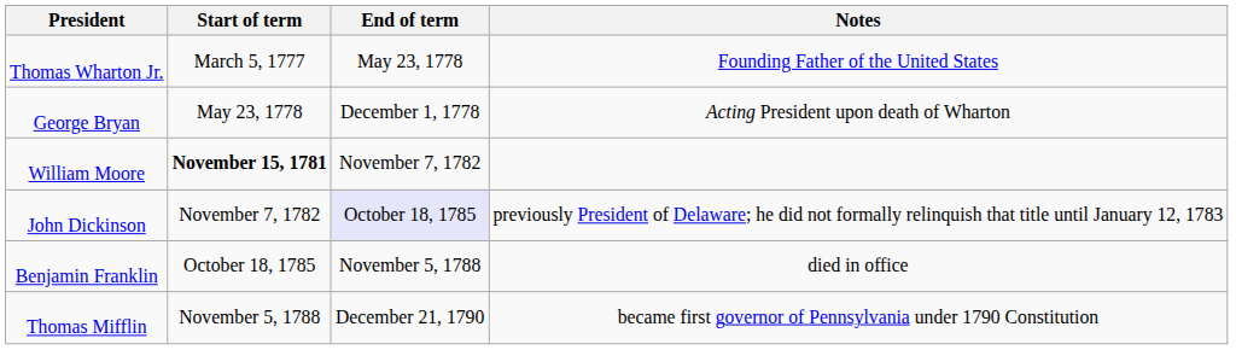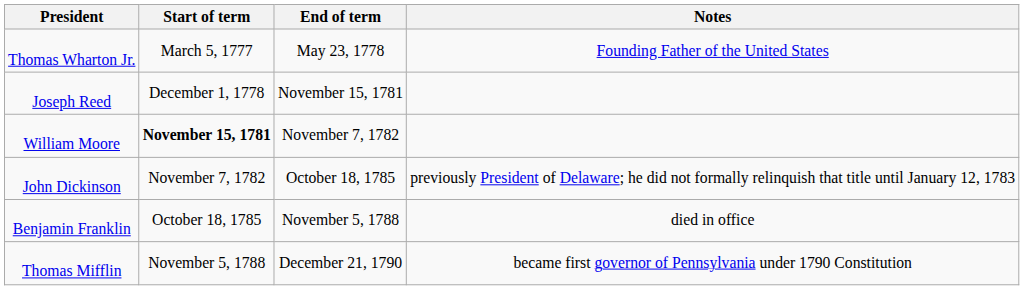- row: George Bryan | May 23, 1778 | December 1, 1778 | Acting President upon death of Wharton
+ row: Joseph Reed | December 1, 1778 | November 15, 1781
John Dickinson | End of term: lavender background -> no background
